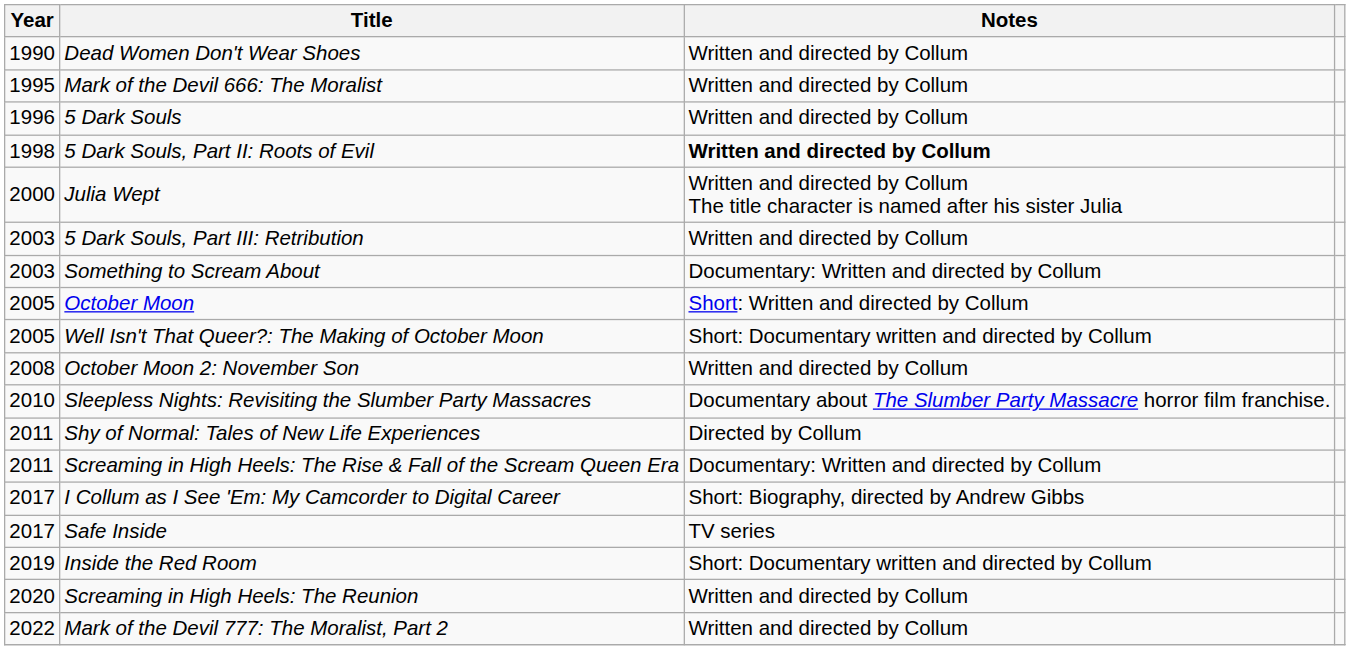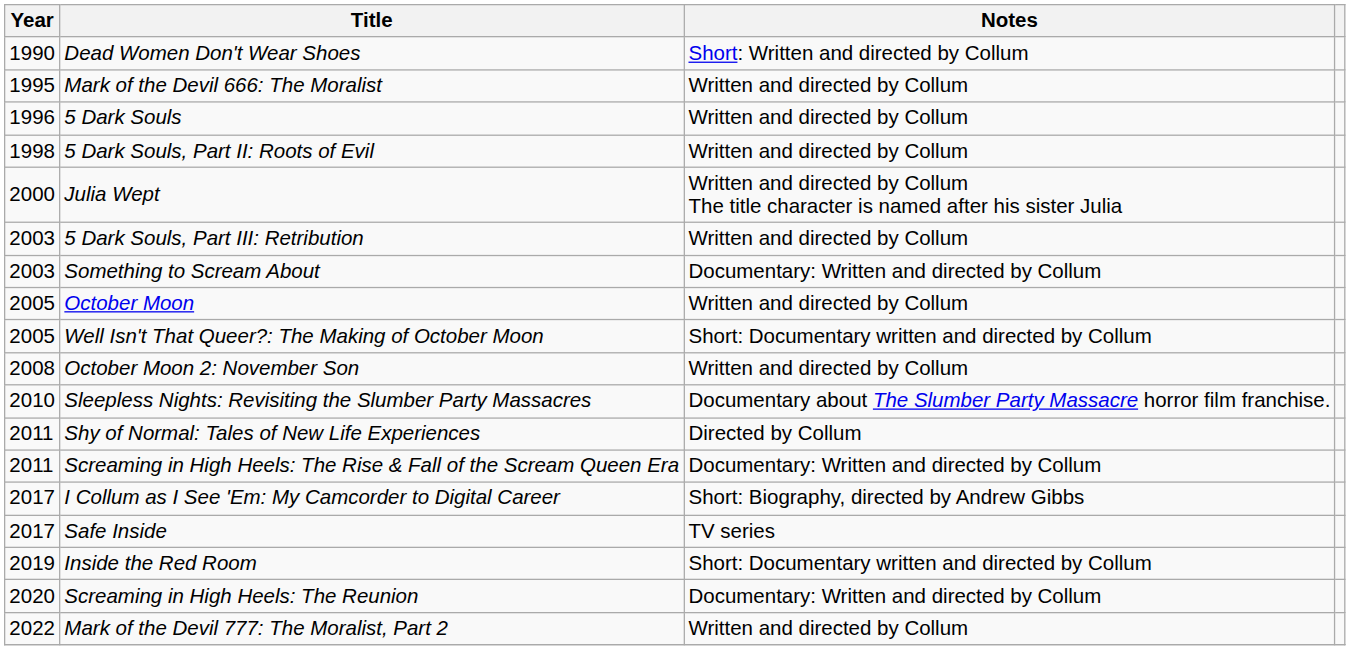Dead Women Don't Wear Shoes | Notes: Written and directed by Collum -> Short: Written and directed by Collum
5 Dark Souls, Part II: Roots of Evil | Notes: bold -> normal
October Moon | Notes: Short: Written and directed by Collum -> Written and directed by Collum
Screaming in High Heels: The Reunion | Notes: Written and directed by Collum -> Documentary: Written and directed by Collum
